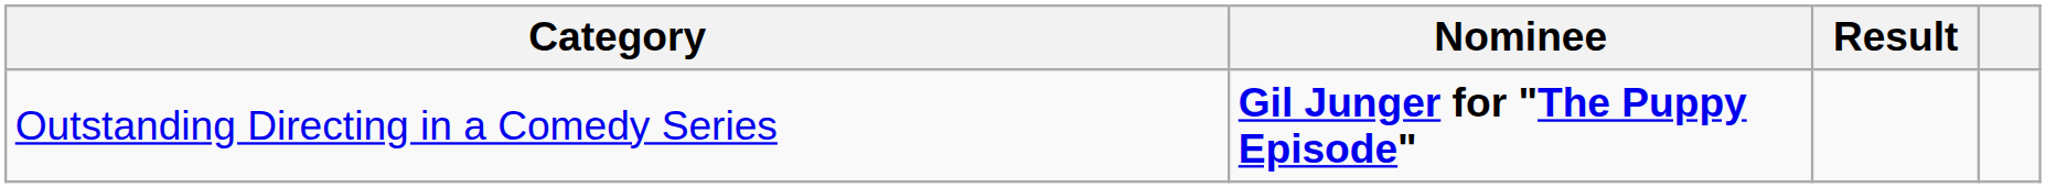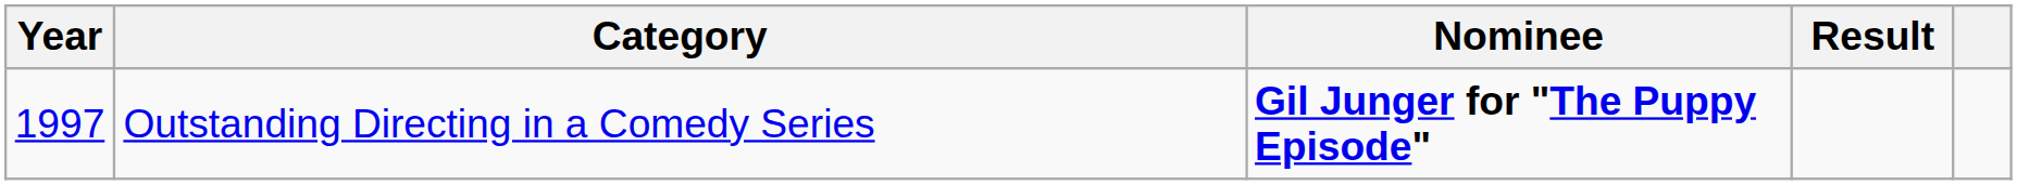+ column: Year | 1997
